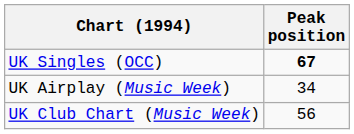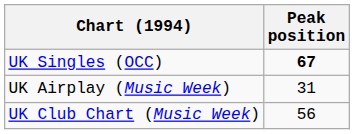UK Airplay (Music Week) | Peak position: 34 -> 31
